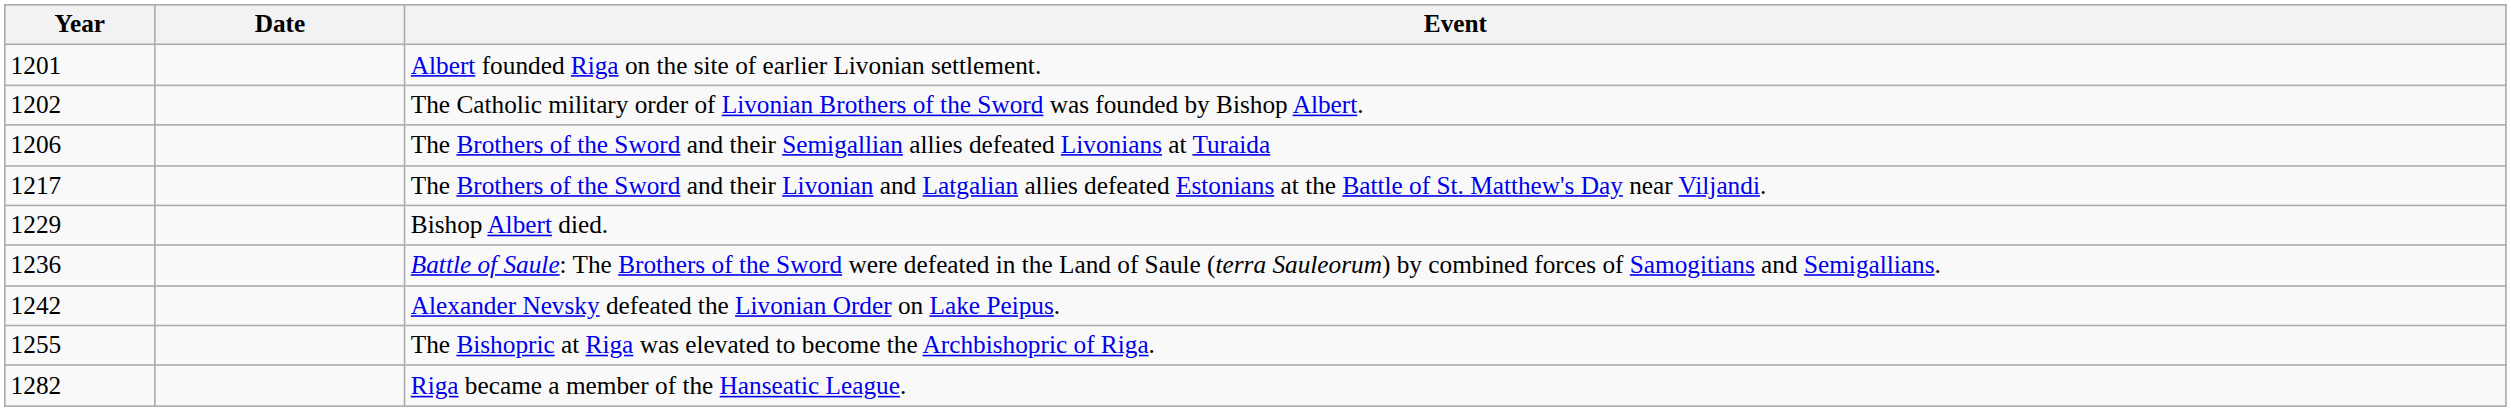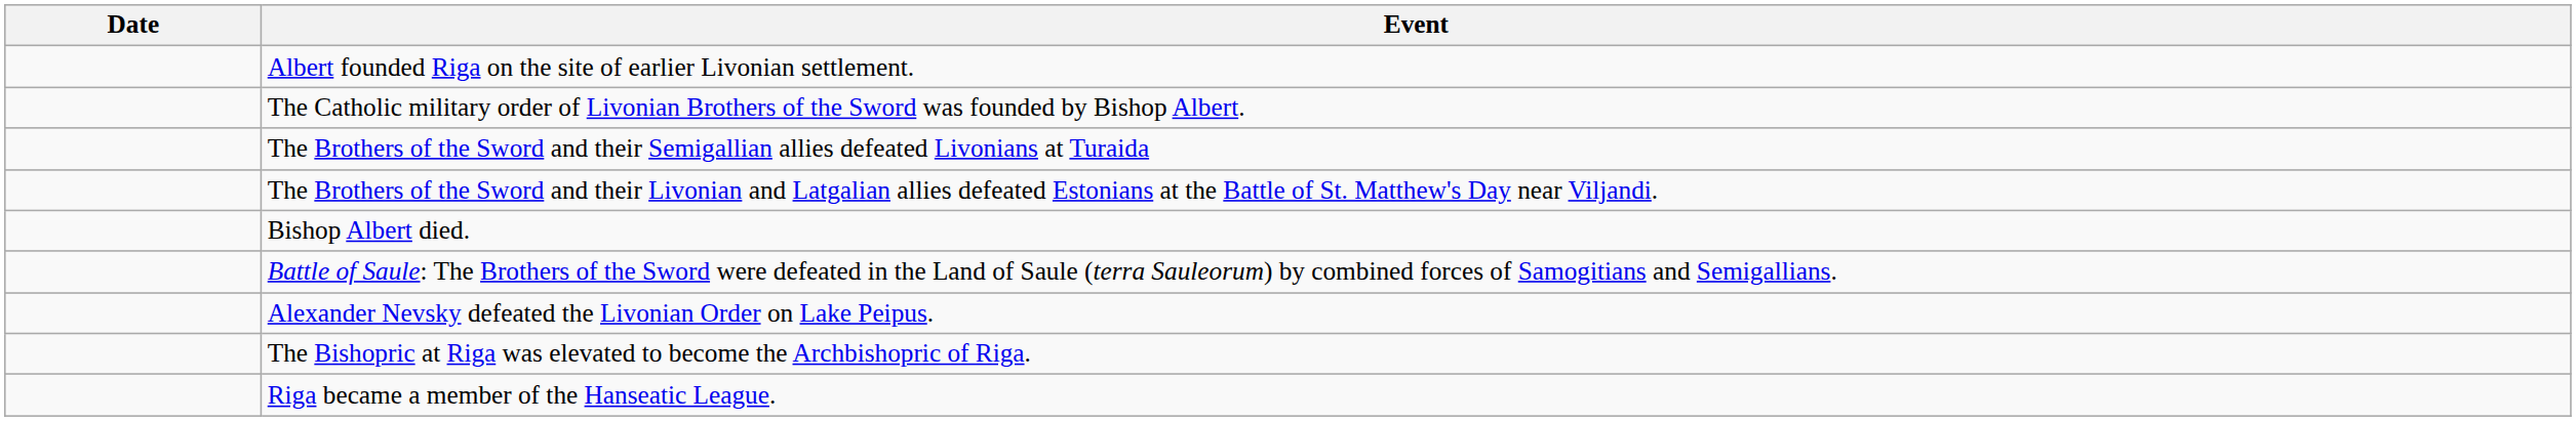- column: Year | 1201 | 1202 | 1206 | 1217 | 1229 | 1236 | 1242 | 1255 | 1282
